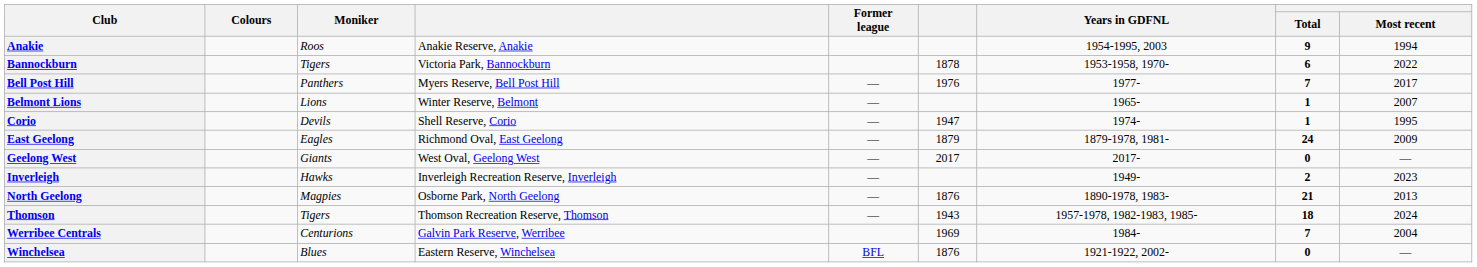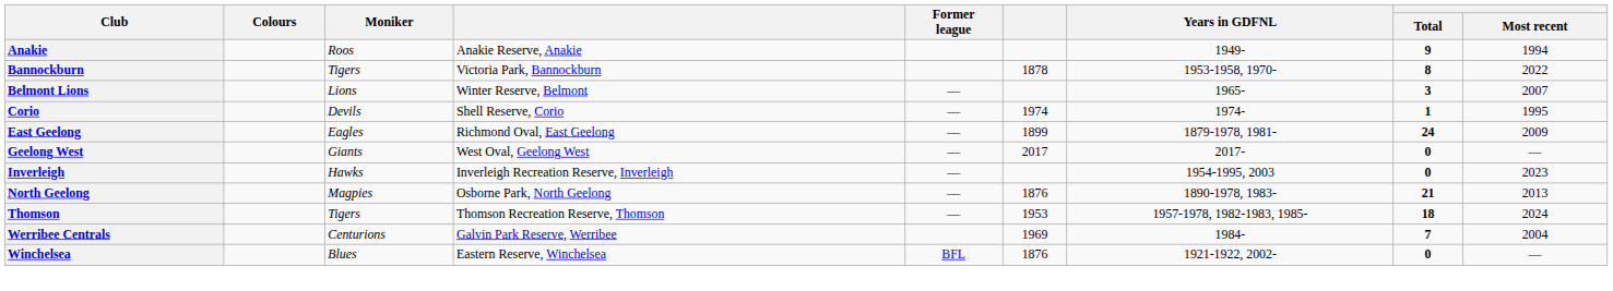Anakie | Years in GDFNL: 1954-1995, 2003 -> 1949-
Bannockburn | Total: 6 -> 8
- row: Bell Post Hill | Panthers | Myers Reserve, Bell Post Hill | — | 1976 | 1977- | 7 | 2017
Belmont Lions | Total: 1 -> 3
Corio | column 6: 1947 -> 1974
East Geelong | column 6: 1879 -> 1899
Inverleigh | Years in GDFNL: 1949- -> 1954-1995, 2003
Inverleigh | Total: 2 -> 0
Thomson | column 6: 1943 -> 1953
